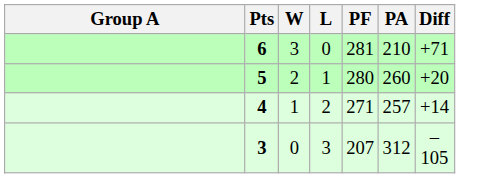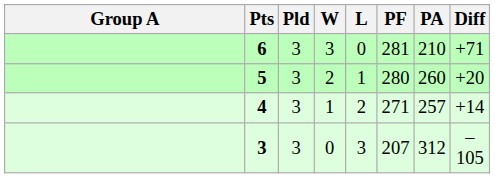+ column: Pld | 3 | 3 | 3 | 3
